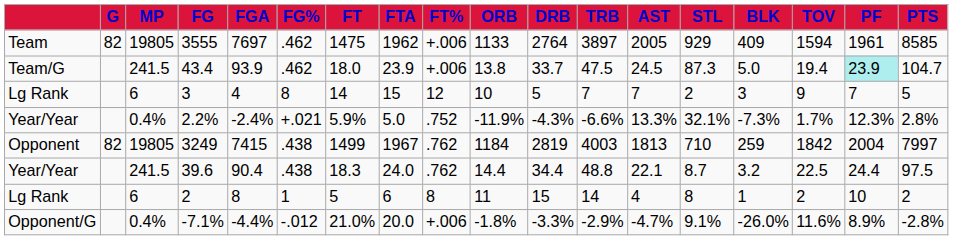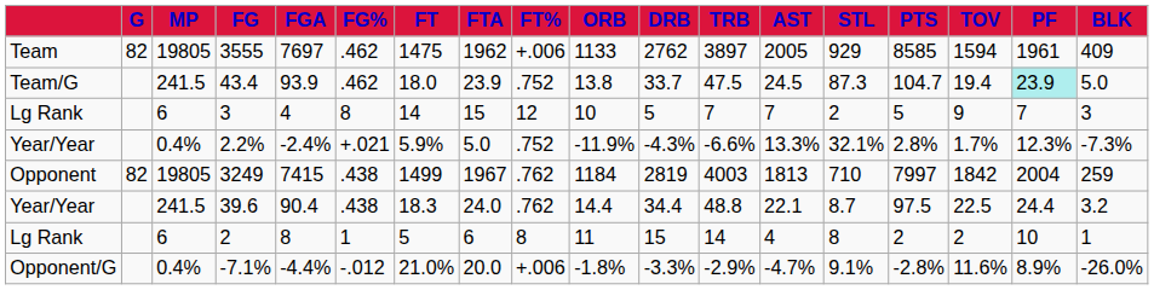columns swapped: BLK <-> PTS
3555 | DRB: 2764 -> 2762
43.4 | FT%: +.006 -> .752
